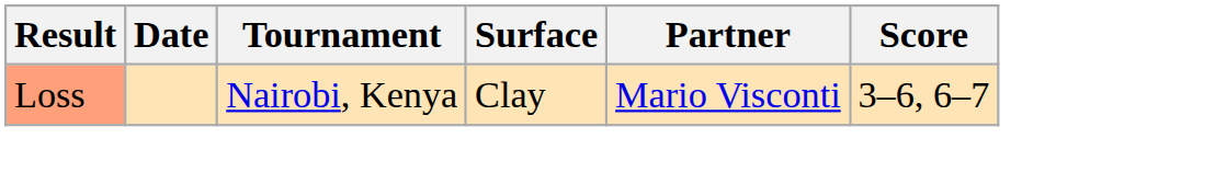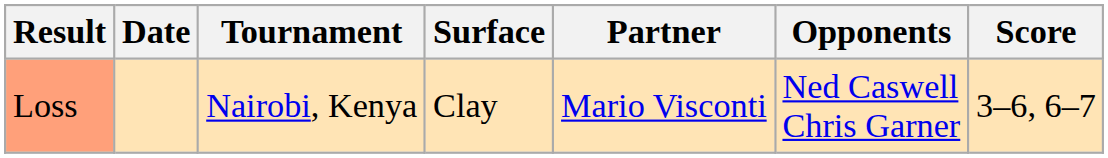+ column: Opponents | Ned Caswell Chris Garner
